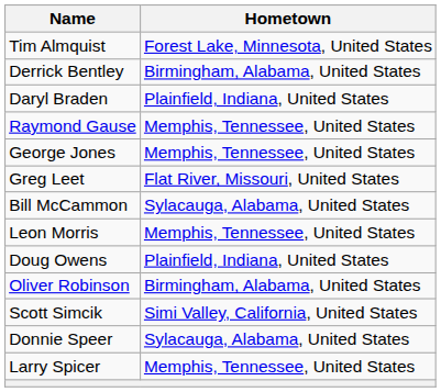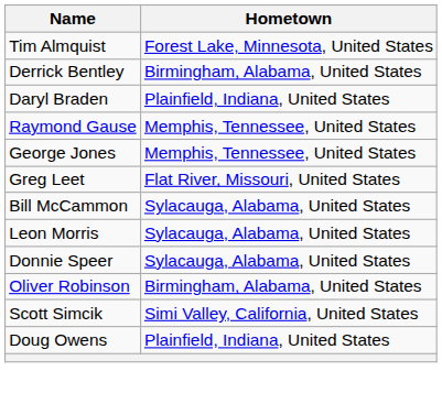Leon Morris | Hometown: Memphis, Tennessee, United States -> Sylacauga, Alabama, United States
rows swapped: Doug Owens <-> Donnie Speer
- row: Larry Spicer | Memphis, Tennessee, United States
